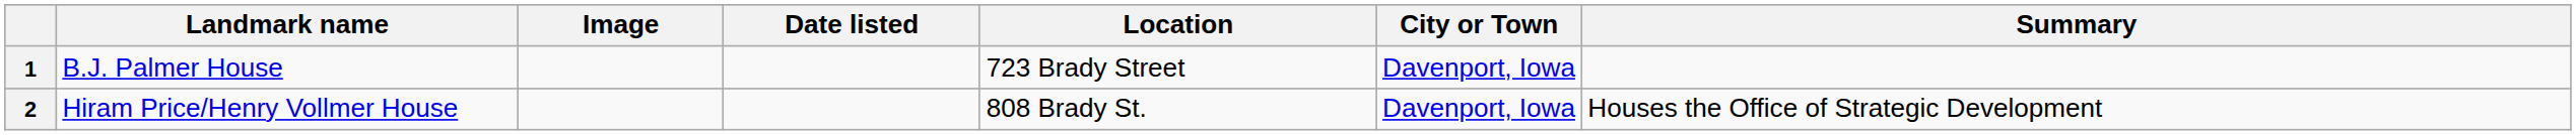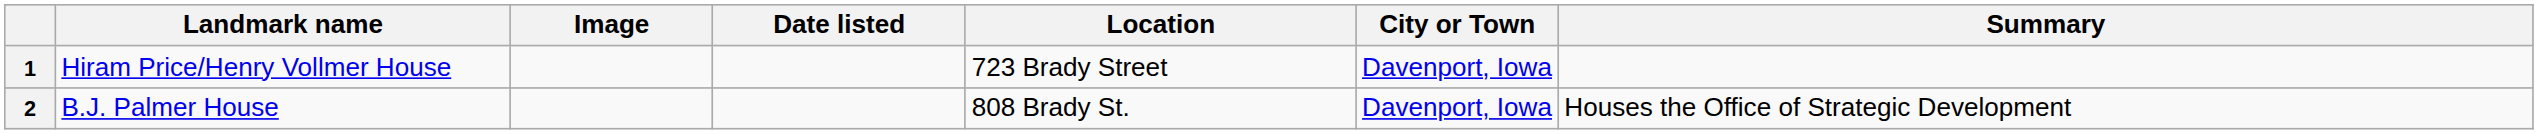1 | Landmark name: B.J. Palmer House -> Hiram Price/Henry Vollmer House
2 | Landmark name: Hiram Price/Henry Vollmer House -> B.J. Palmer House
